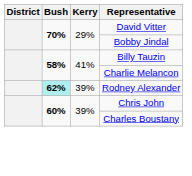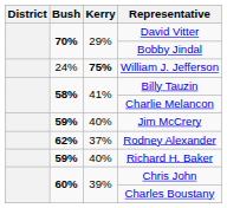+ row: 24% | 75% | William J. Jefferson
+ row: 59% | 40% | Jim McCrery
Rodney Alexander | Bush: paleturquoise background -> no background
Rodney Alexander | Kerry: 39% -> 37%
+ row: 59% | 40% | Richard H. Baker
